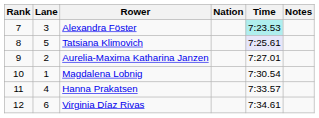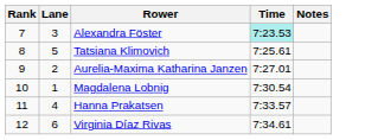- column: Nation
Tatsiana Klimovich | Time: lavender background -> no background
